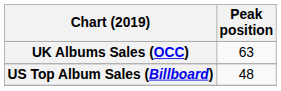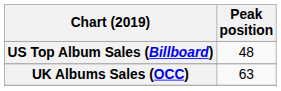rows swapped: UK Albums Sales (OCC) <-> US Top Album Sales (Billboard)
